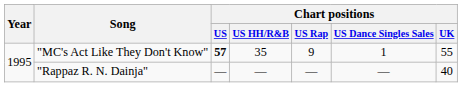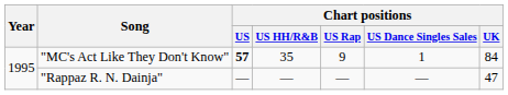"MC's Act Like They Don't Know" | Chart positions / UK: 55 -> 84
"Rappaz R. N. Dainja" | Chart positions / UK: 40 -> 47
